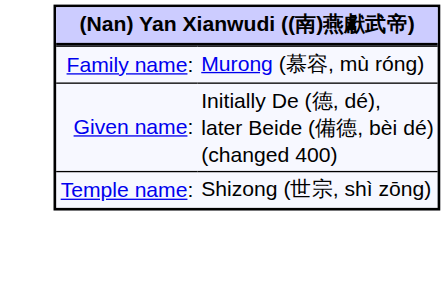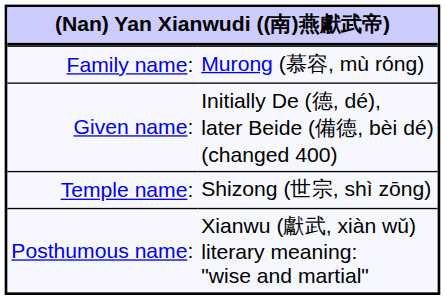+ row: Posthumous name: | Xianwu (獻武, xiàn wǔ) literary meaning: "wise and martial"
